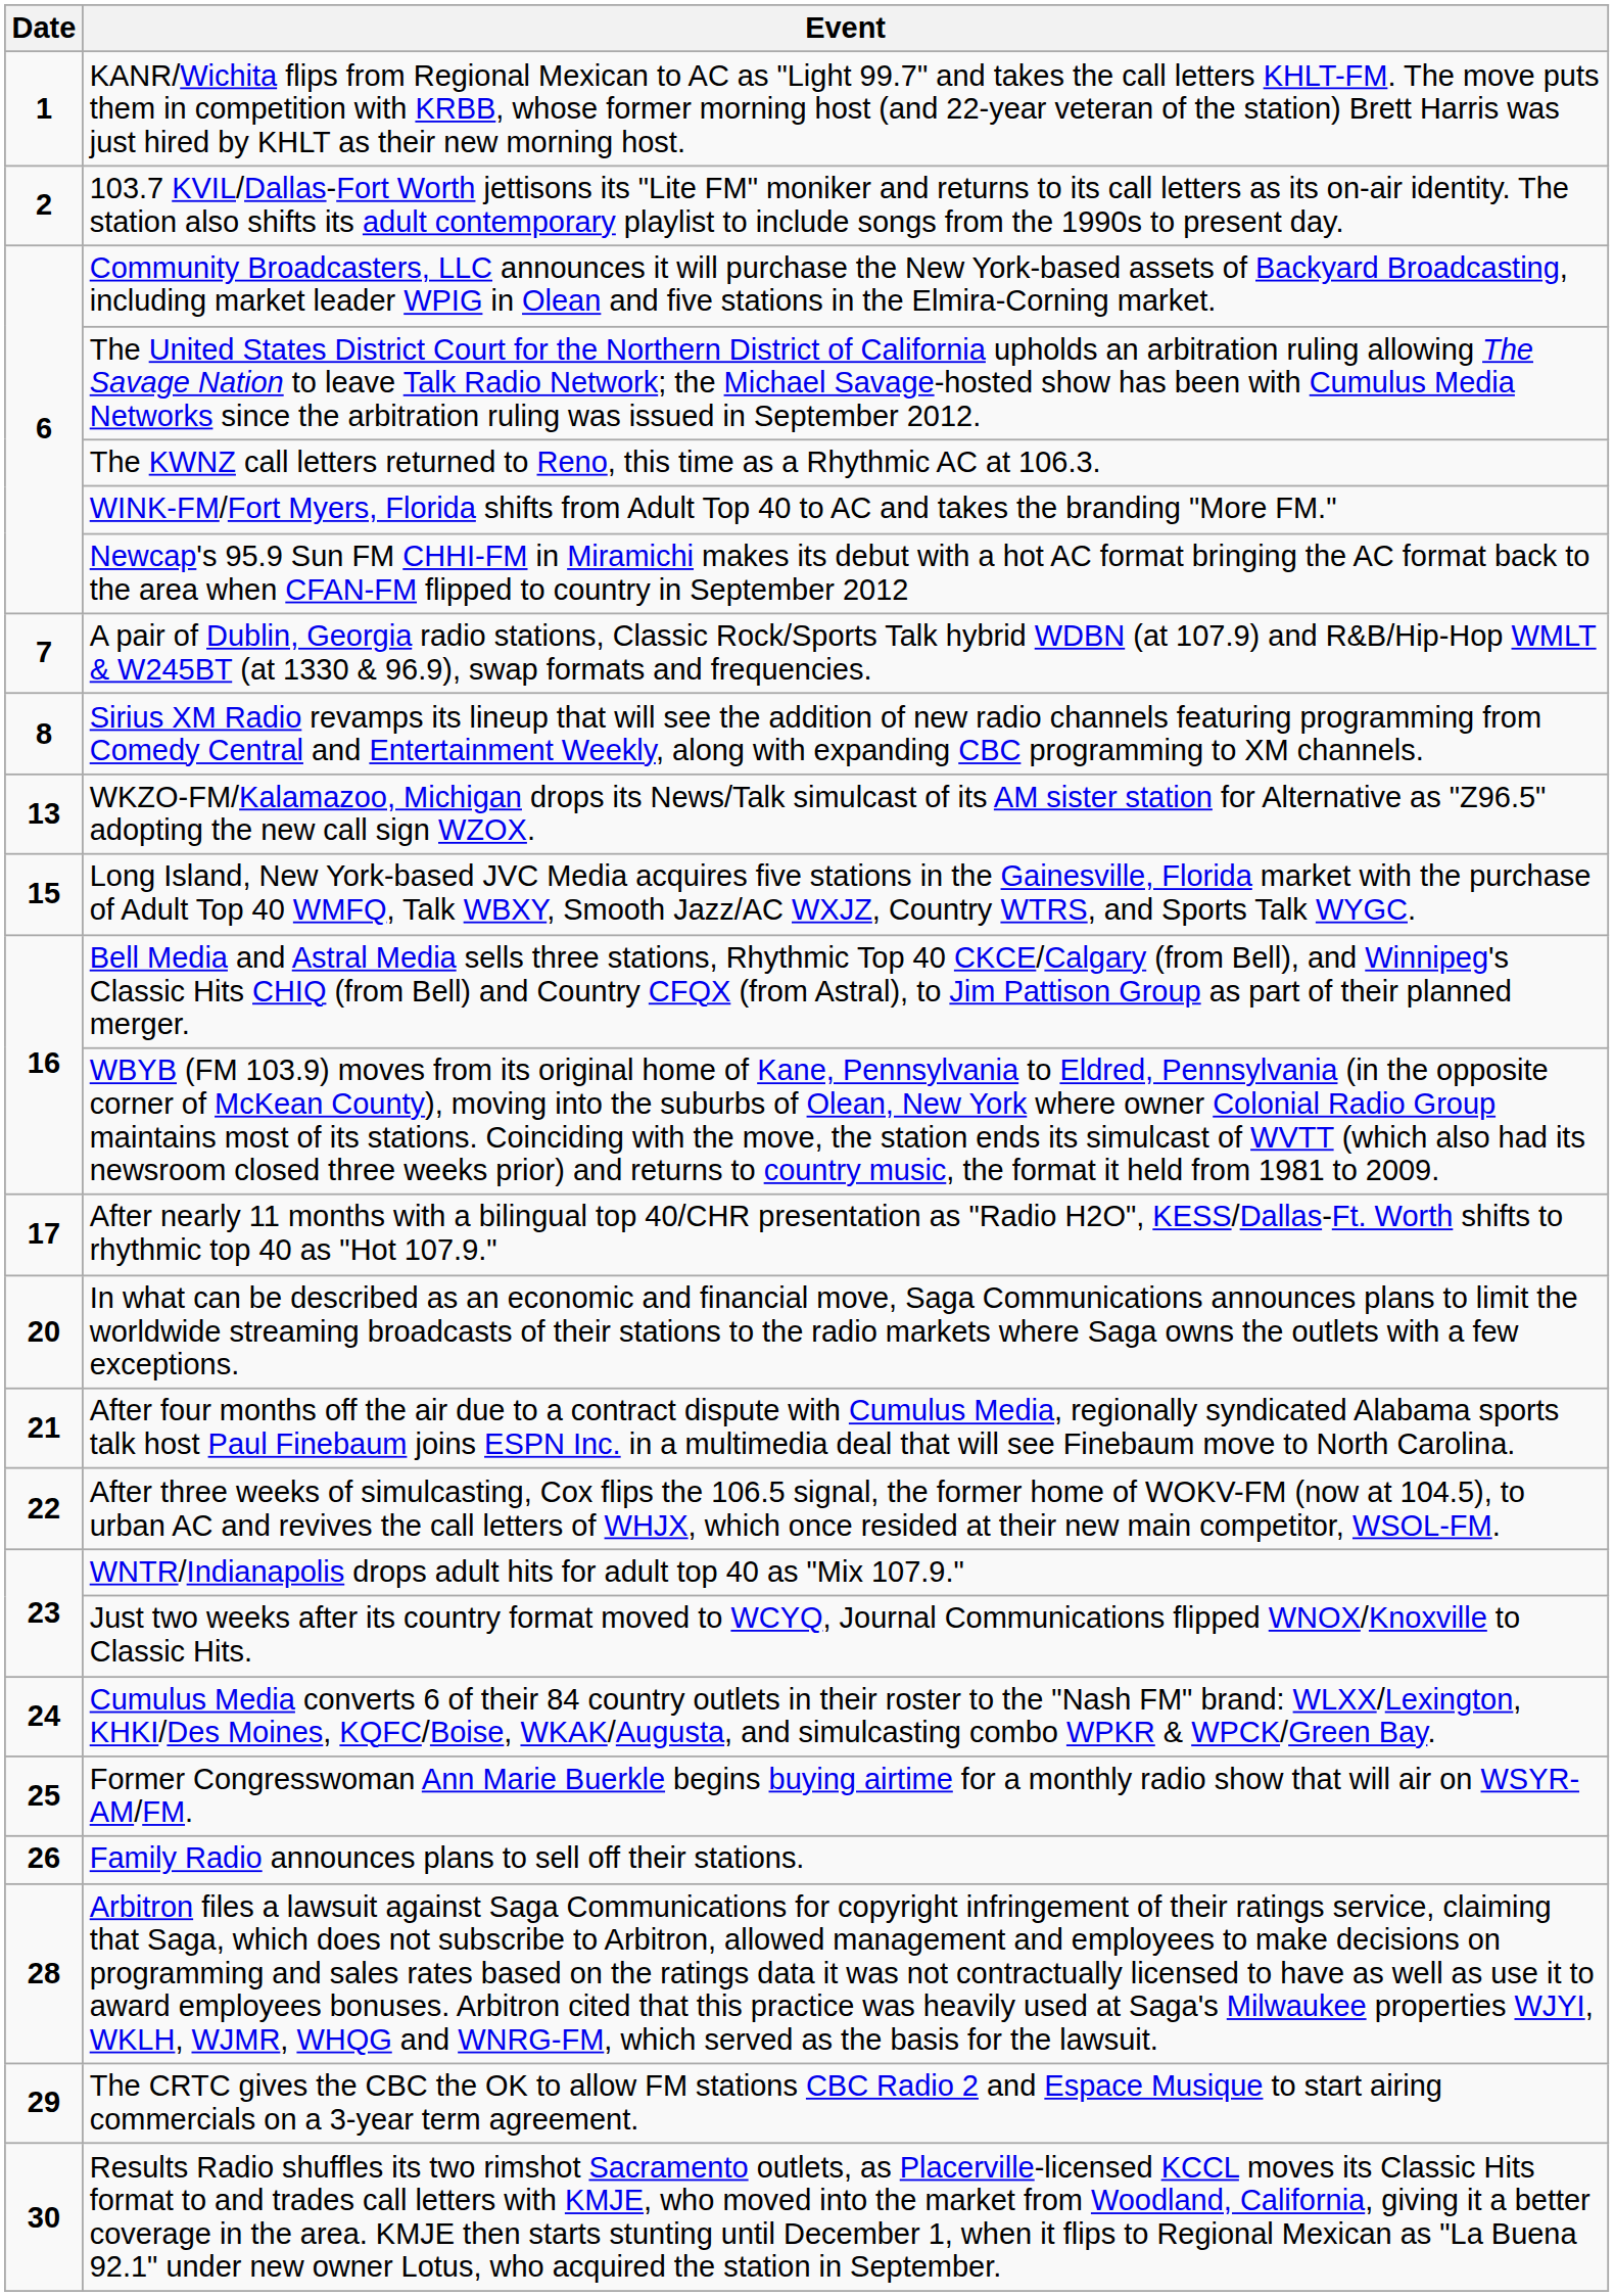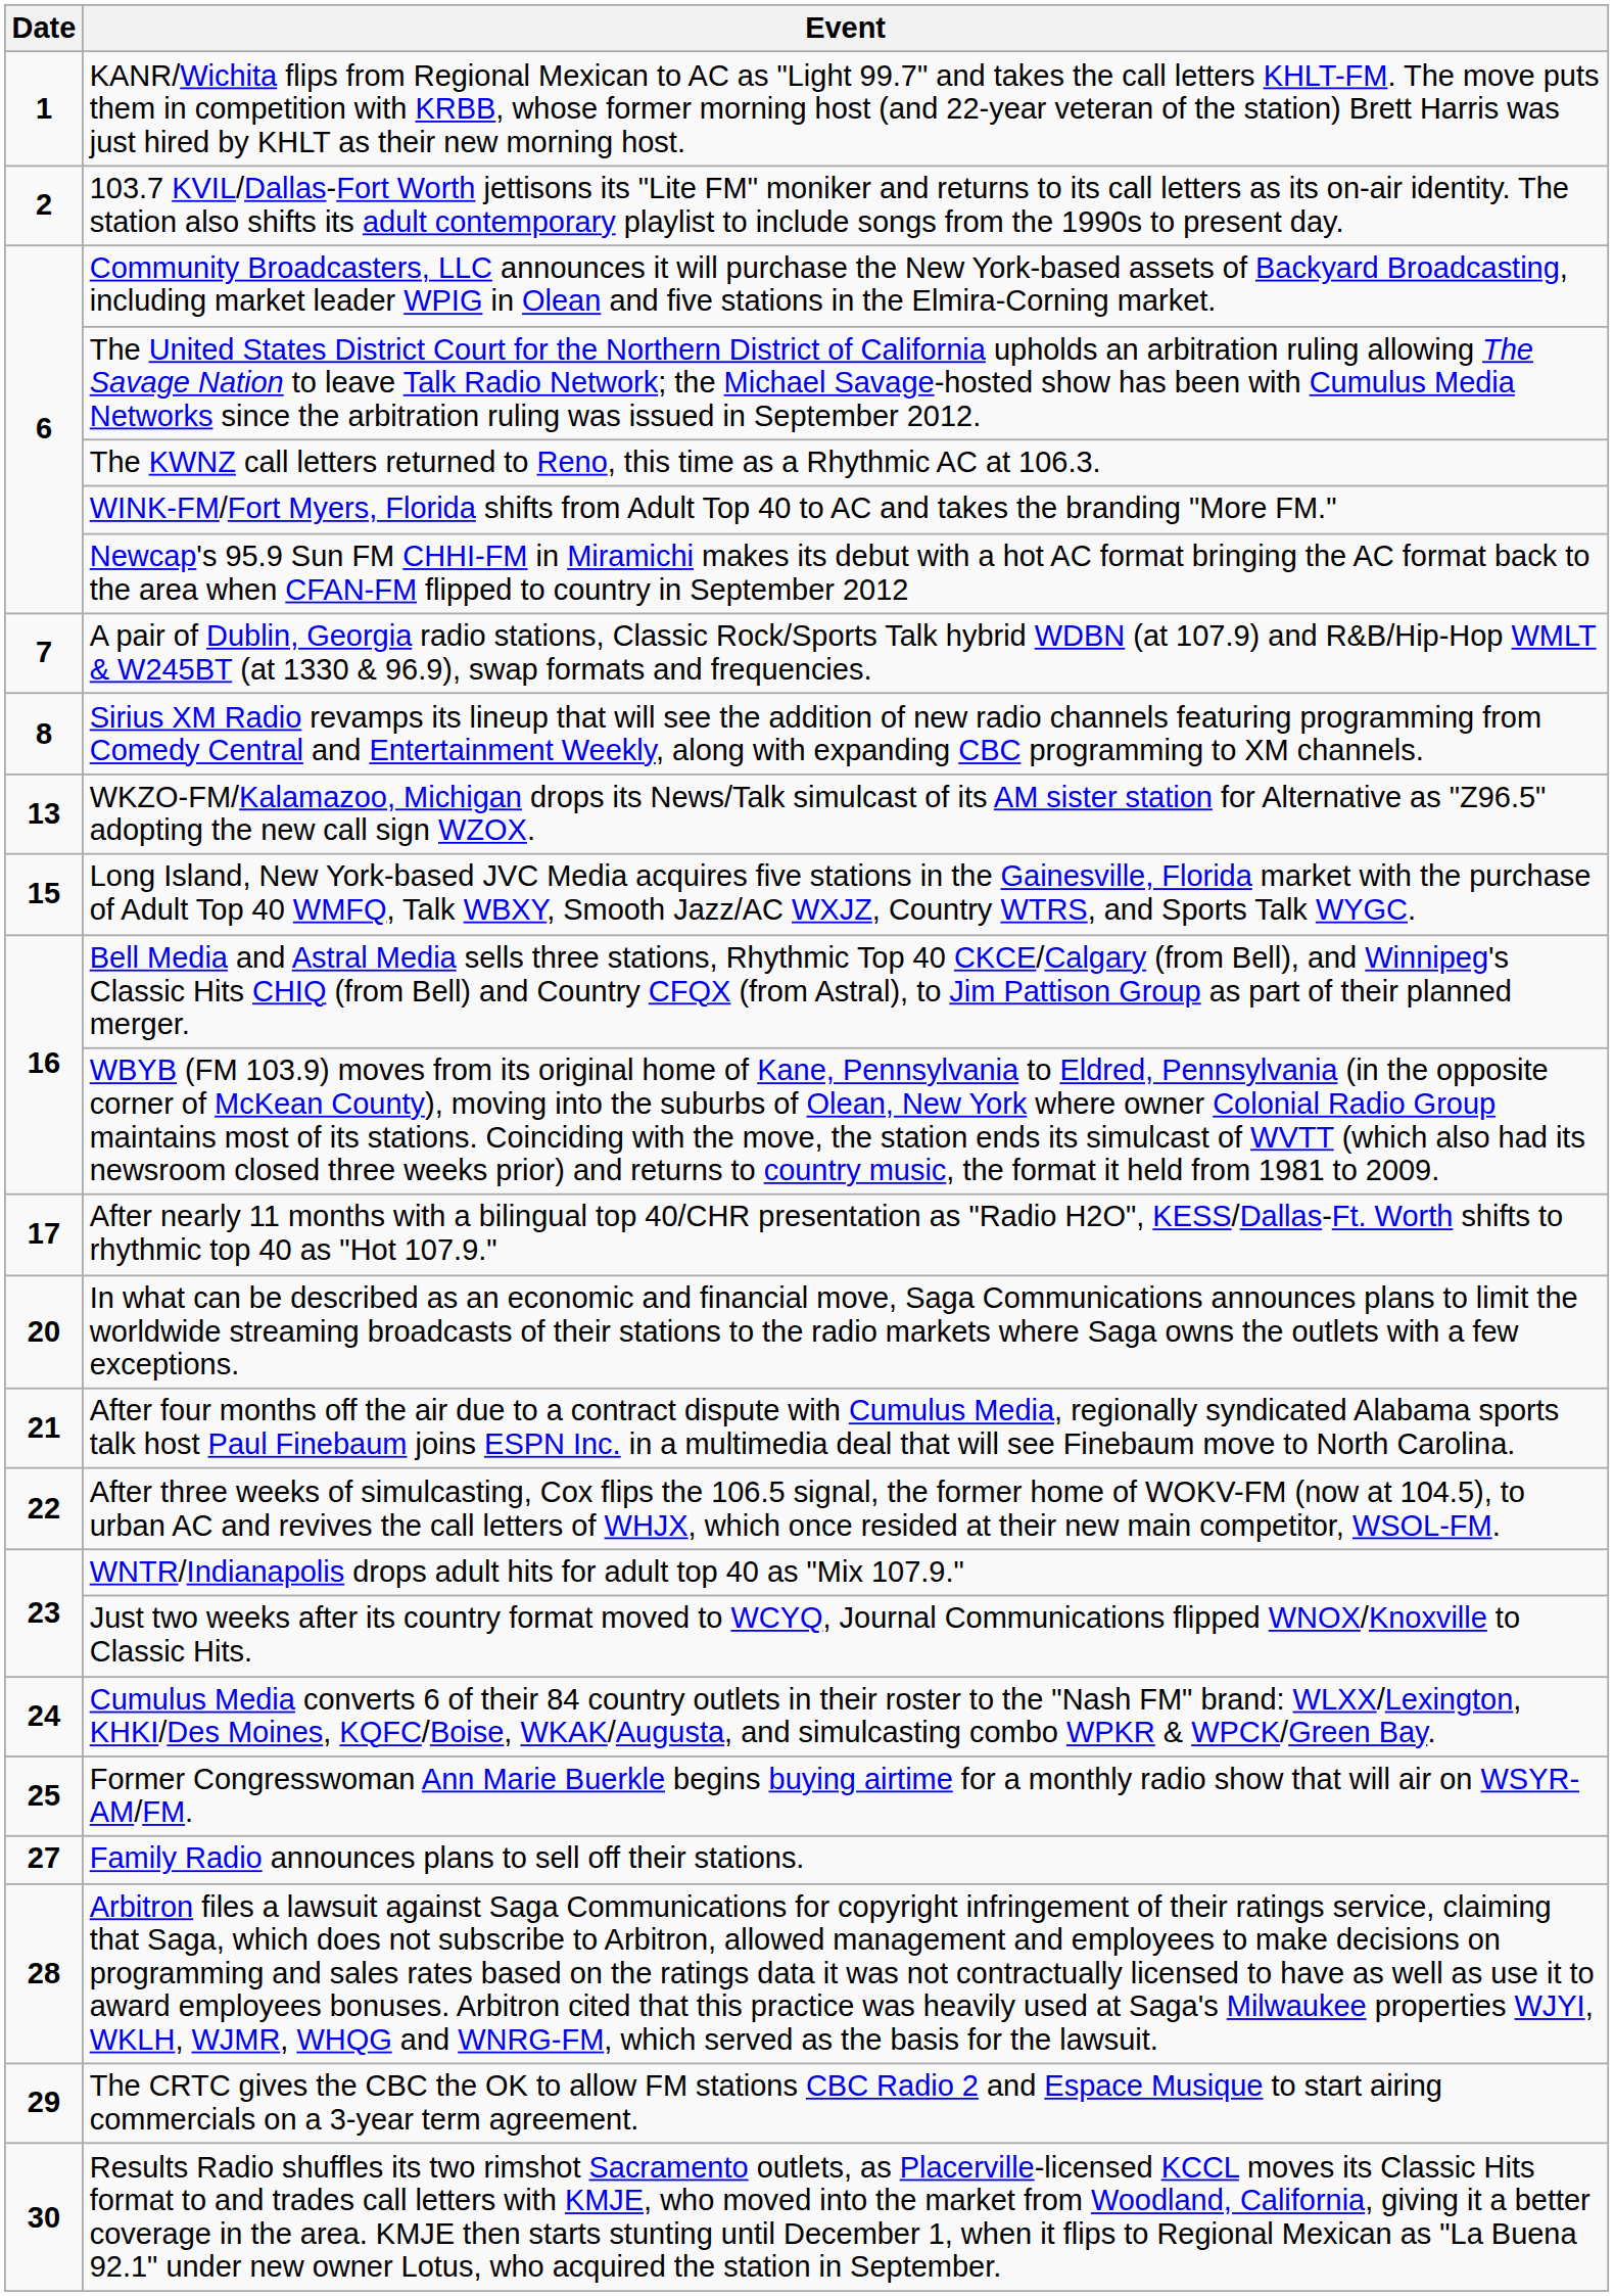Family Radio announces plans to sell off their stations. | Date: 26 -> 27
